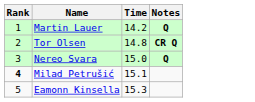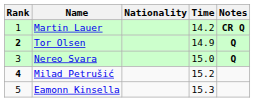+ column: Nationality
Martin Lauer | Notes: Q -> CR Q
Tor Olsen | Rank: normal -> bold
Tor Olsen | Time: 14.8 -> 14.9
Tor Olsen | Notes: CR Q -> Q
Milad Petrušić | Time: 15.1 -> 15.2
